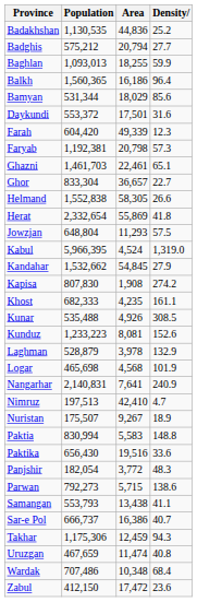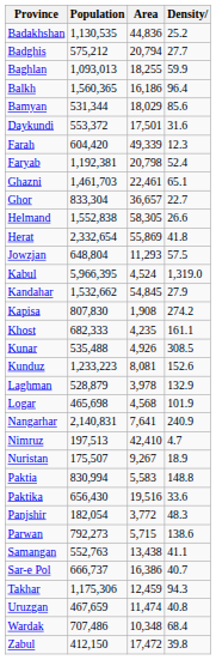Faryab | Density: 57.3 -> 52.4
Samangan | Population: 553,793 -> 552,763
Zabul | Density: 23.6 -> 39.8
